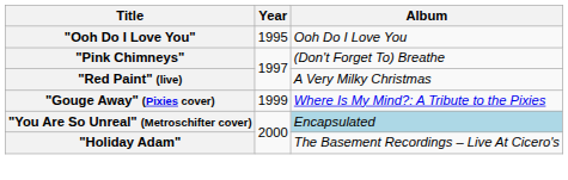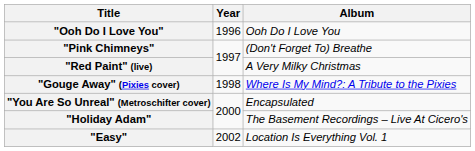"Ooh Do I Love You" | Year: 1995 -> 1996
"Gouge Away" (Pixies cover) | Year: 1999 -> 1998
"You Are So Unreal" (Metroschifter cover) | Album: lightblue background -> no background
+ row: "Easy" | 2002 | Location Is Everything Vol. 1
